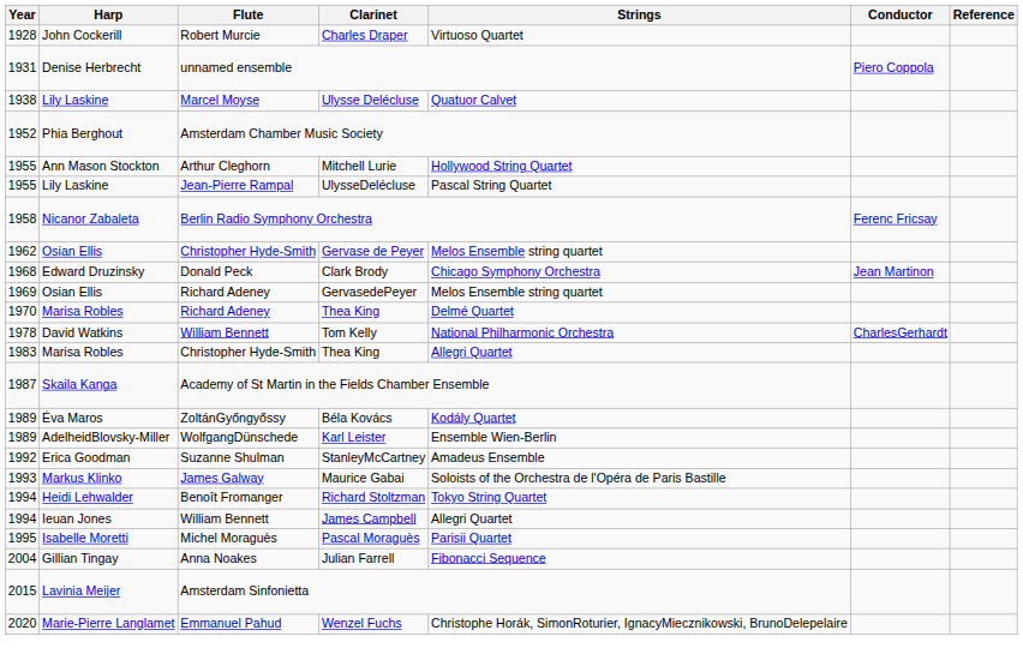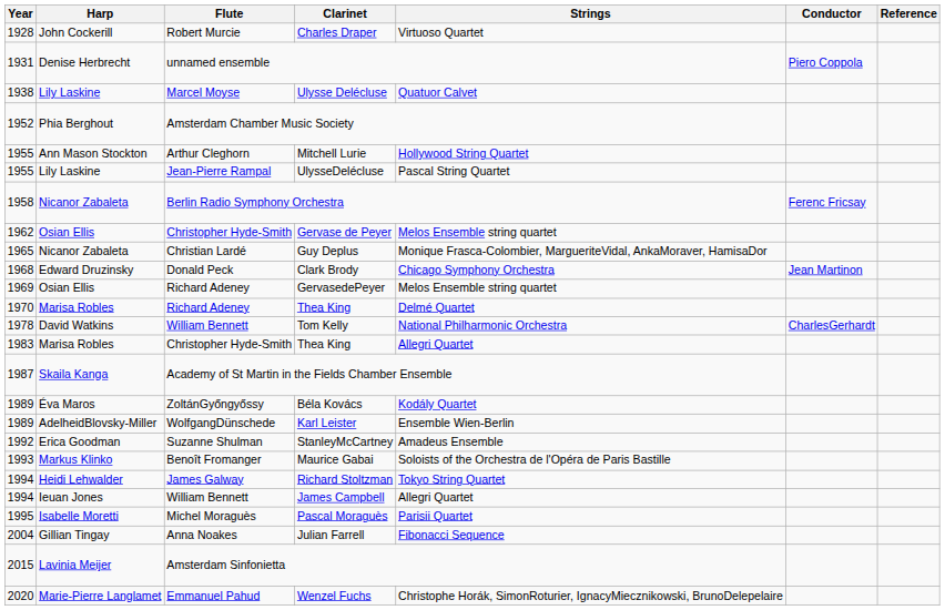+ row: 1965 | Nicanor Zabaleta | Christian Lardé | Guy Deplus | Monique Frasca-Colombier, MargueriteVidal, AnkaMoraver, HamisaDor
Maurice Gabai | Flute: James Galway -> Benoît Fromanger
Richard Stoltzman | Flute: Benoît Fromanger -> James Galway
